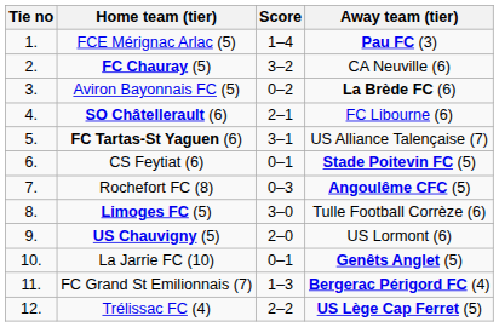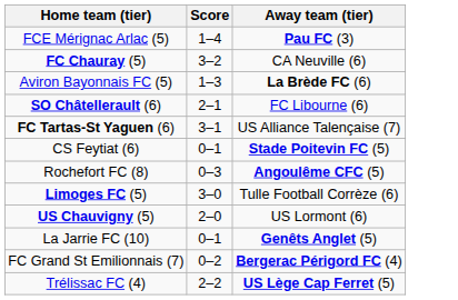- column: Tie no | 1. | 2. | 3. | 4. | 5. | 6. | 7. | 8. | 9. | 10. | 11. | 12.
Aviron Bayonnais FC (5) | Score: 0–2 -> 1–3
FC Grand St Emilionnais (7) | Score: 1–3 -> 0–2
